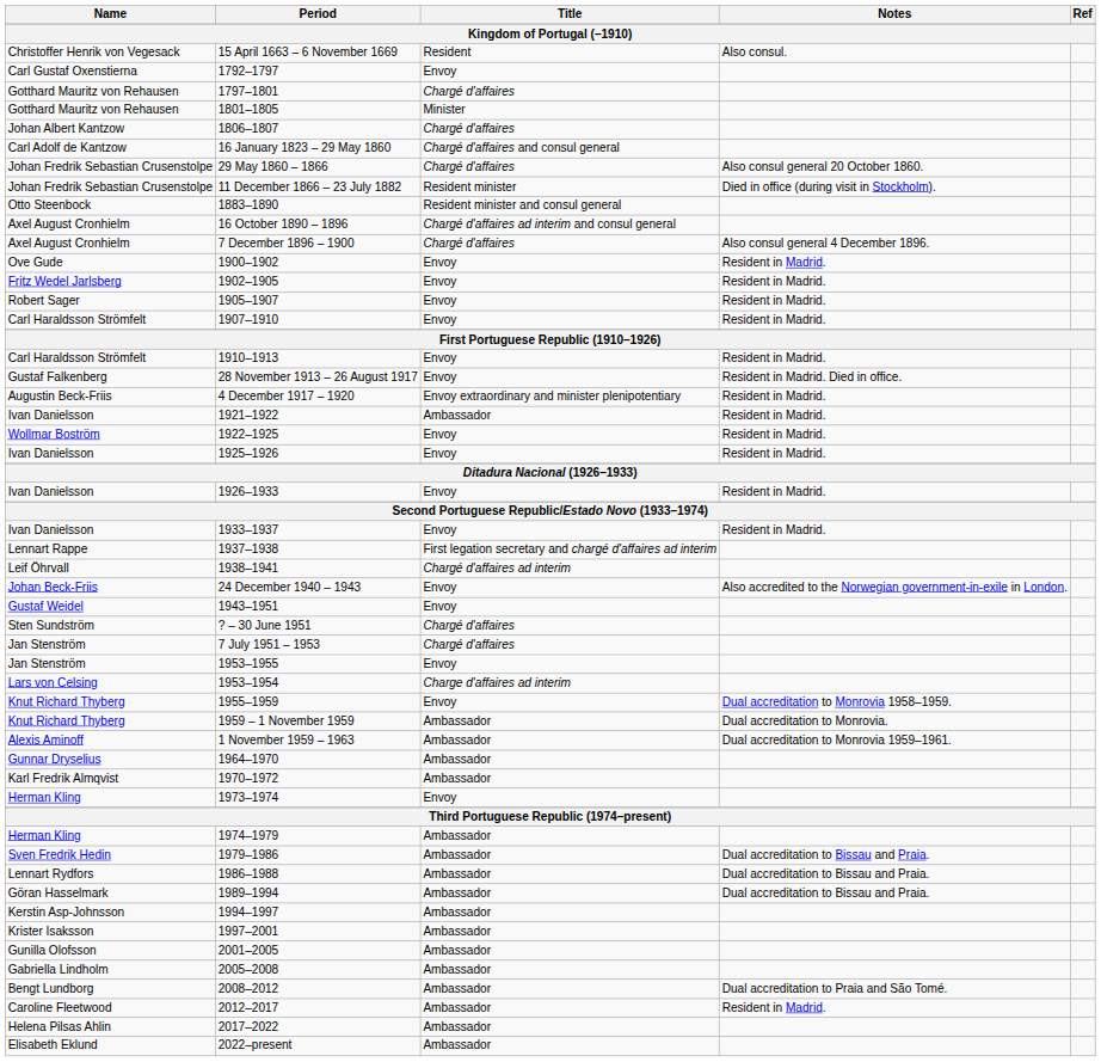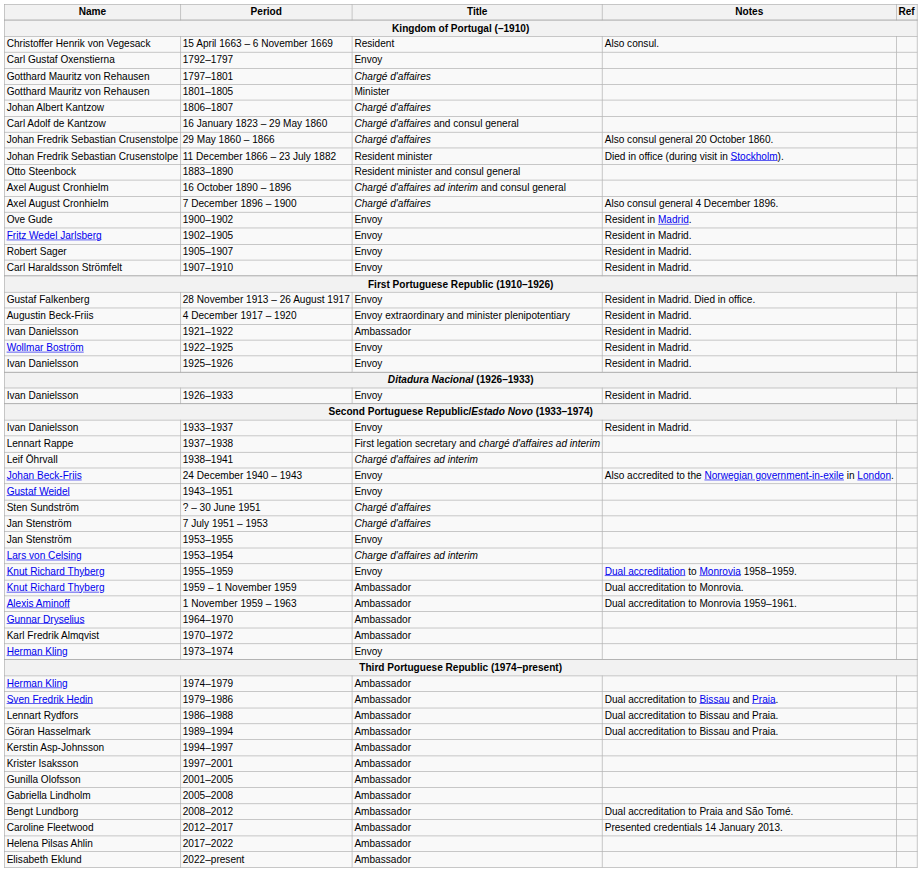- row: Carl Haraldsson Strömfelt | 1910–1913 | Envoy | Resident in Madrid.
2012–2017 | Notes: Resident in Madrid. -> Presented credentials 14 January 2013.
